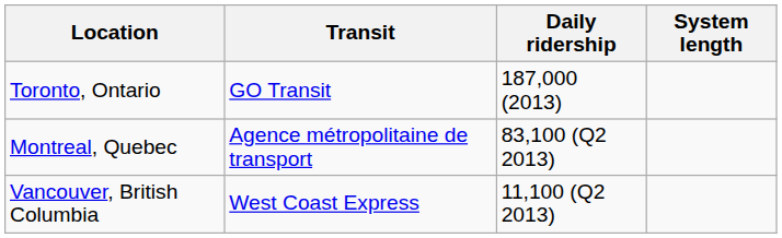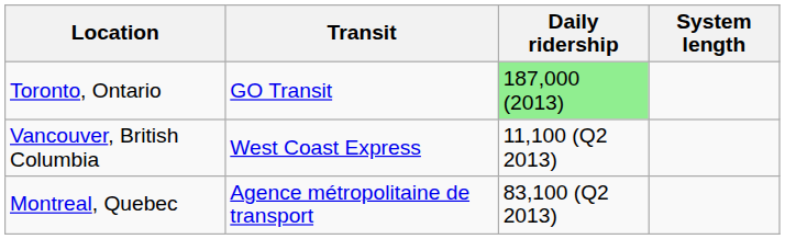Toronto, Ontario | Daily ridership: no background -> lightgreen background
rows swapped: Montreal, Quebec <-> Vancouver, British Columbia
